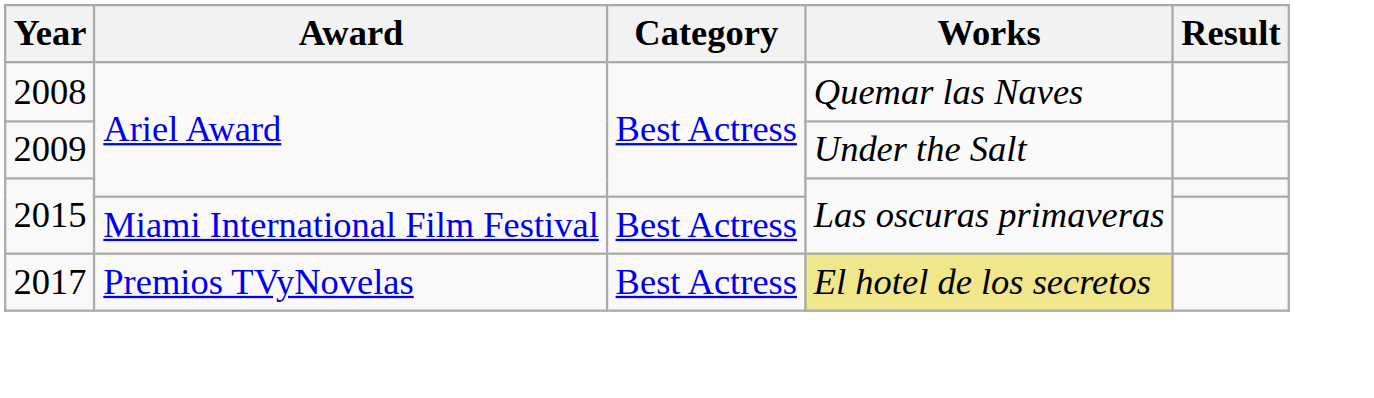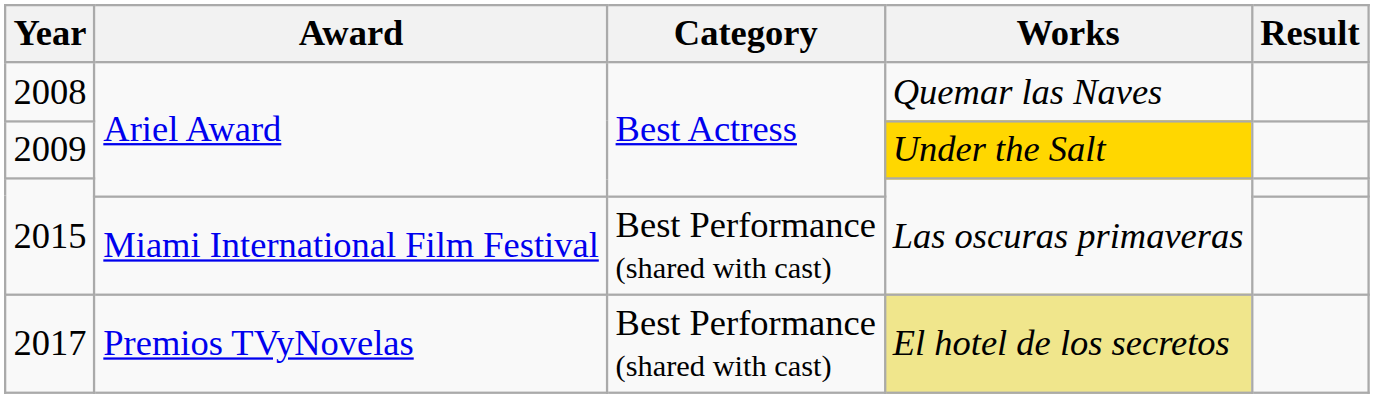2009 | Works: no background -> gold background
2015 / Miami International Film Festival | Category: Best Actress -> Best Performance (shared with cast)
2017 | Category: Best Actress -> Best Performance (shared with cast)
